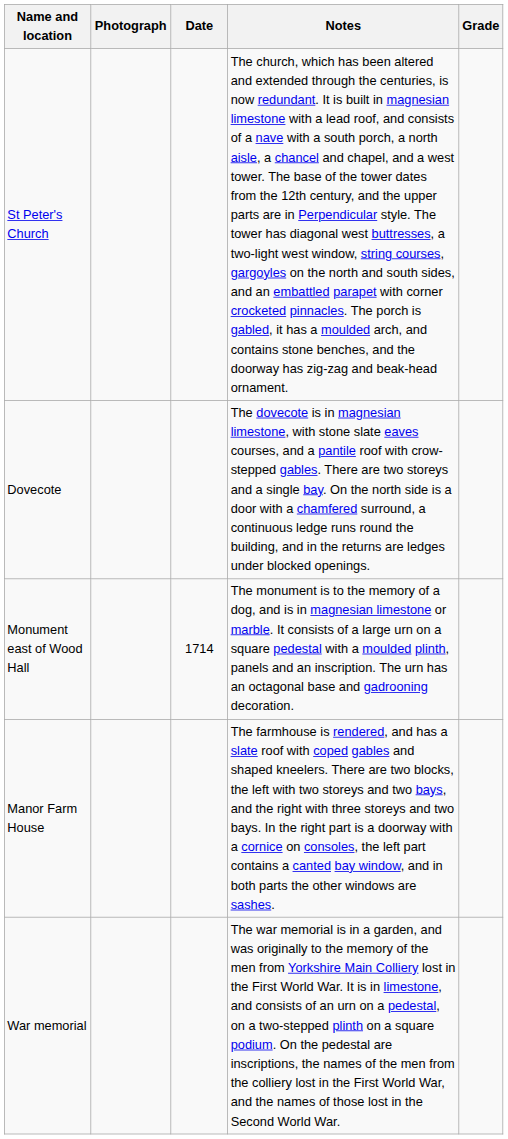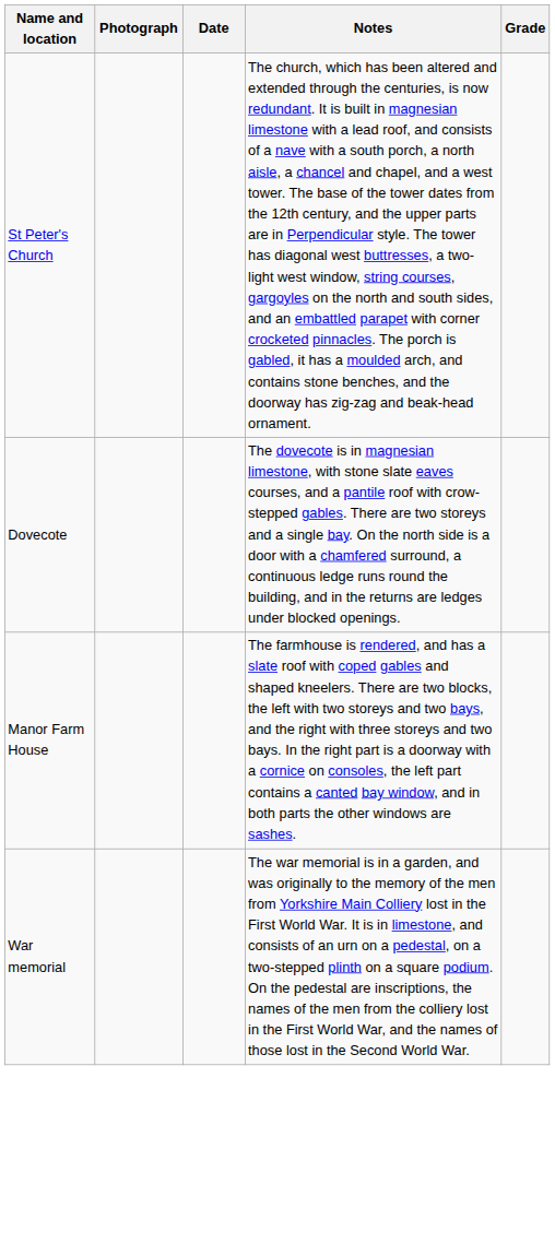- row: Monument east of Wood Hall | 1714 | The monument is to the memory of a dog, and is in magnesian limestone or marble. It consists of a large urn on a square pedestal with a moulded plinth, panels and an inscription. The urn has an octagonal base and gadrooning decoration.
